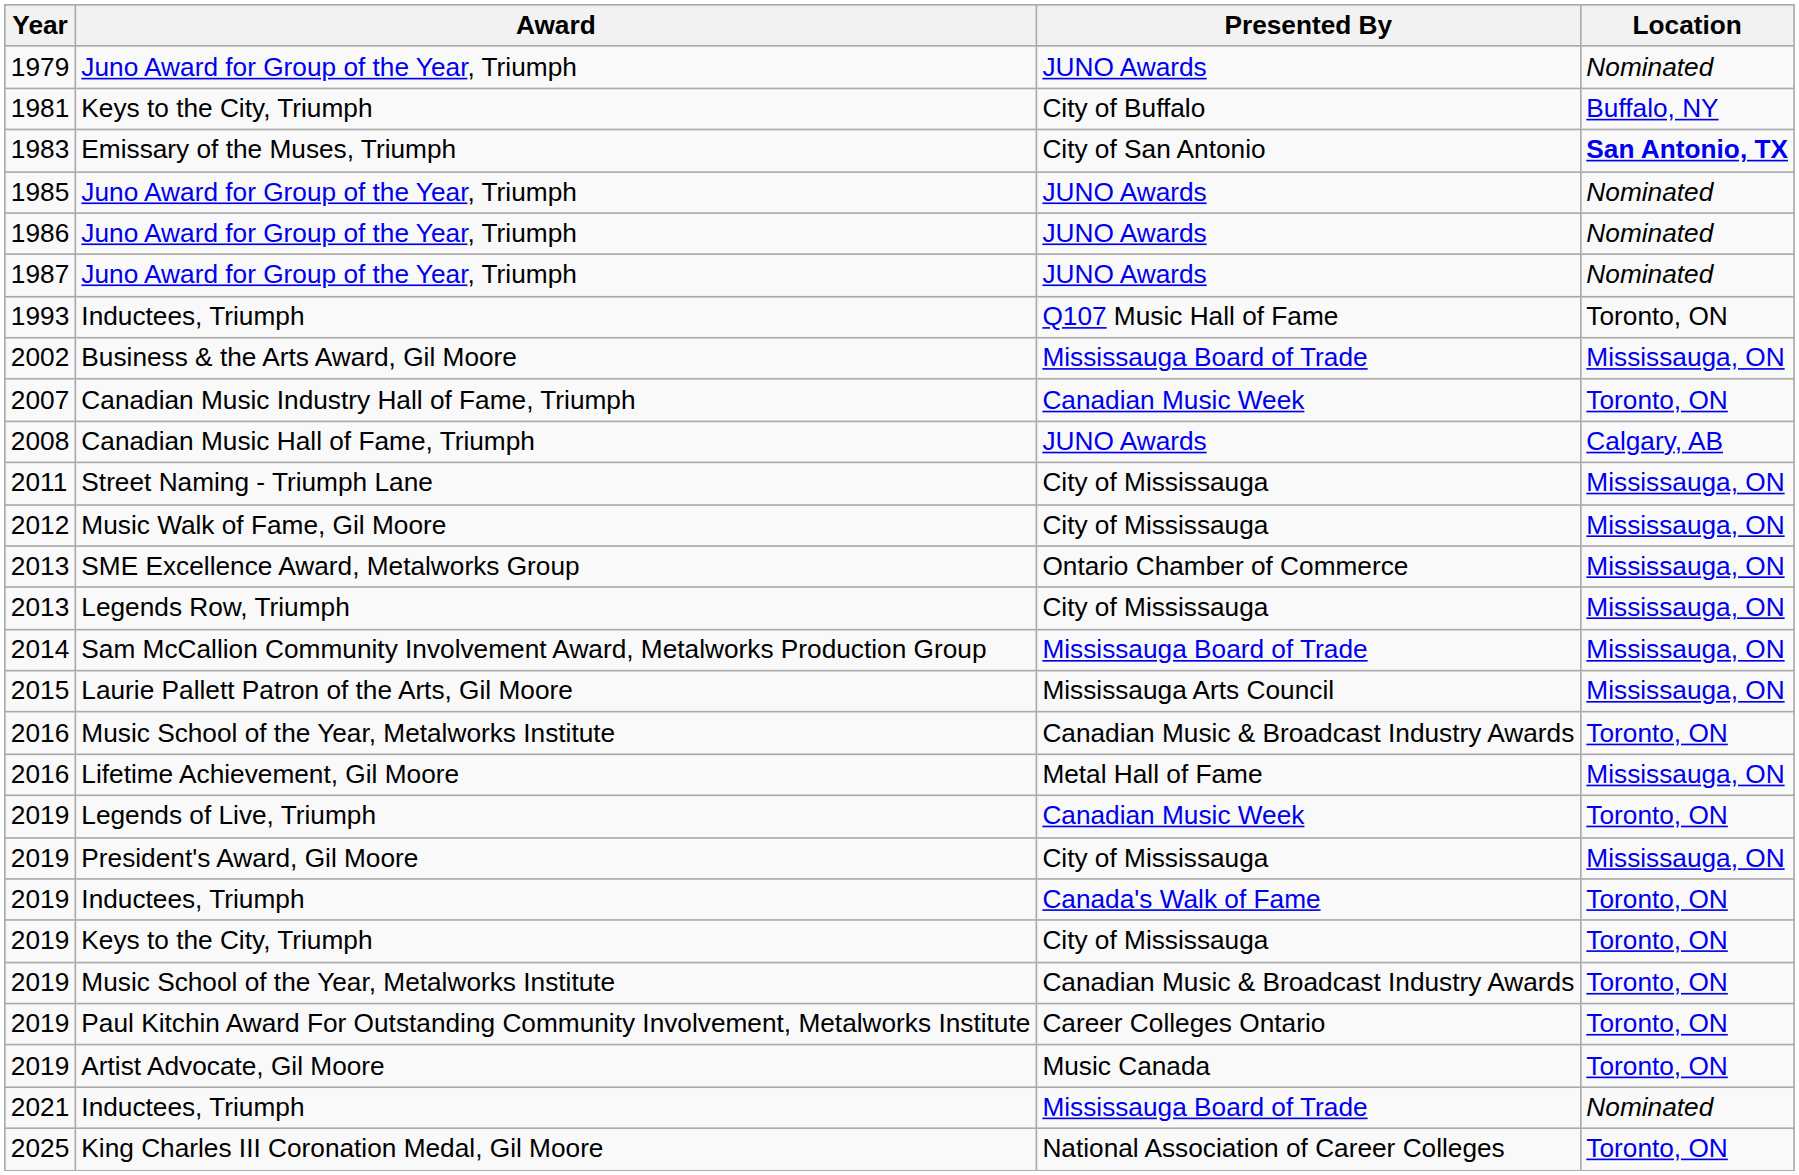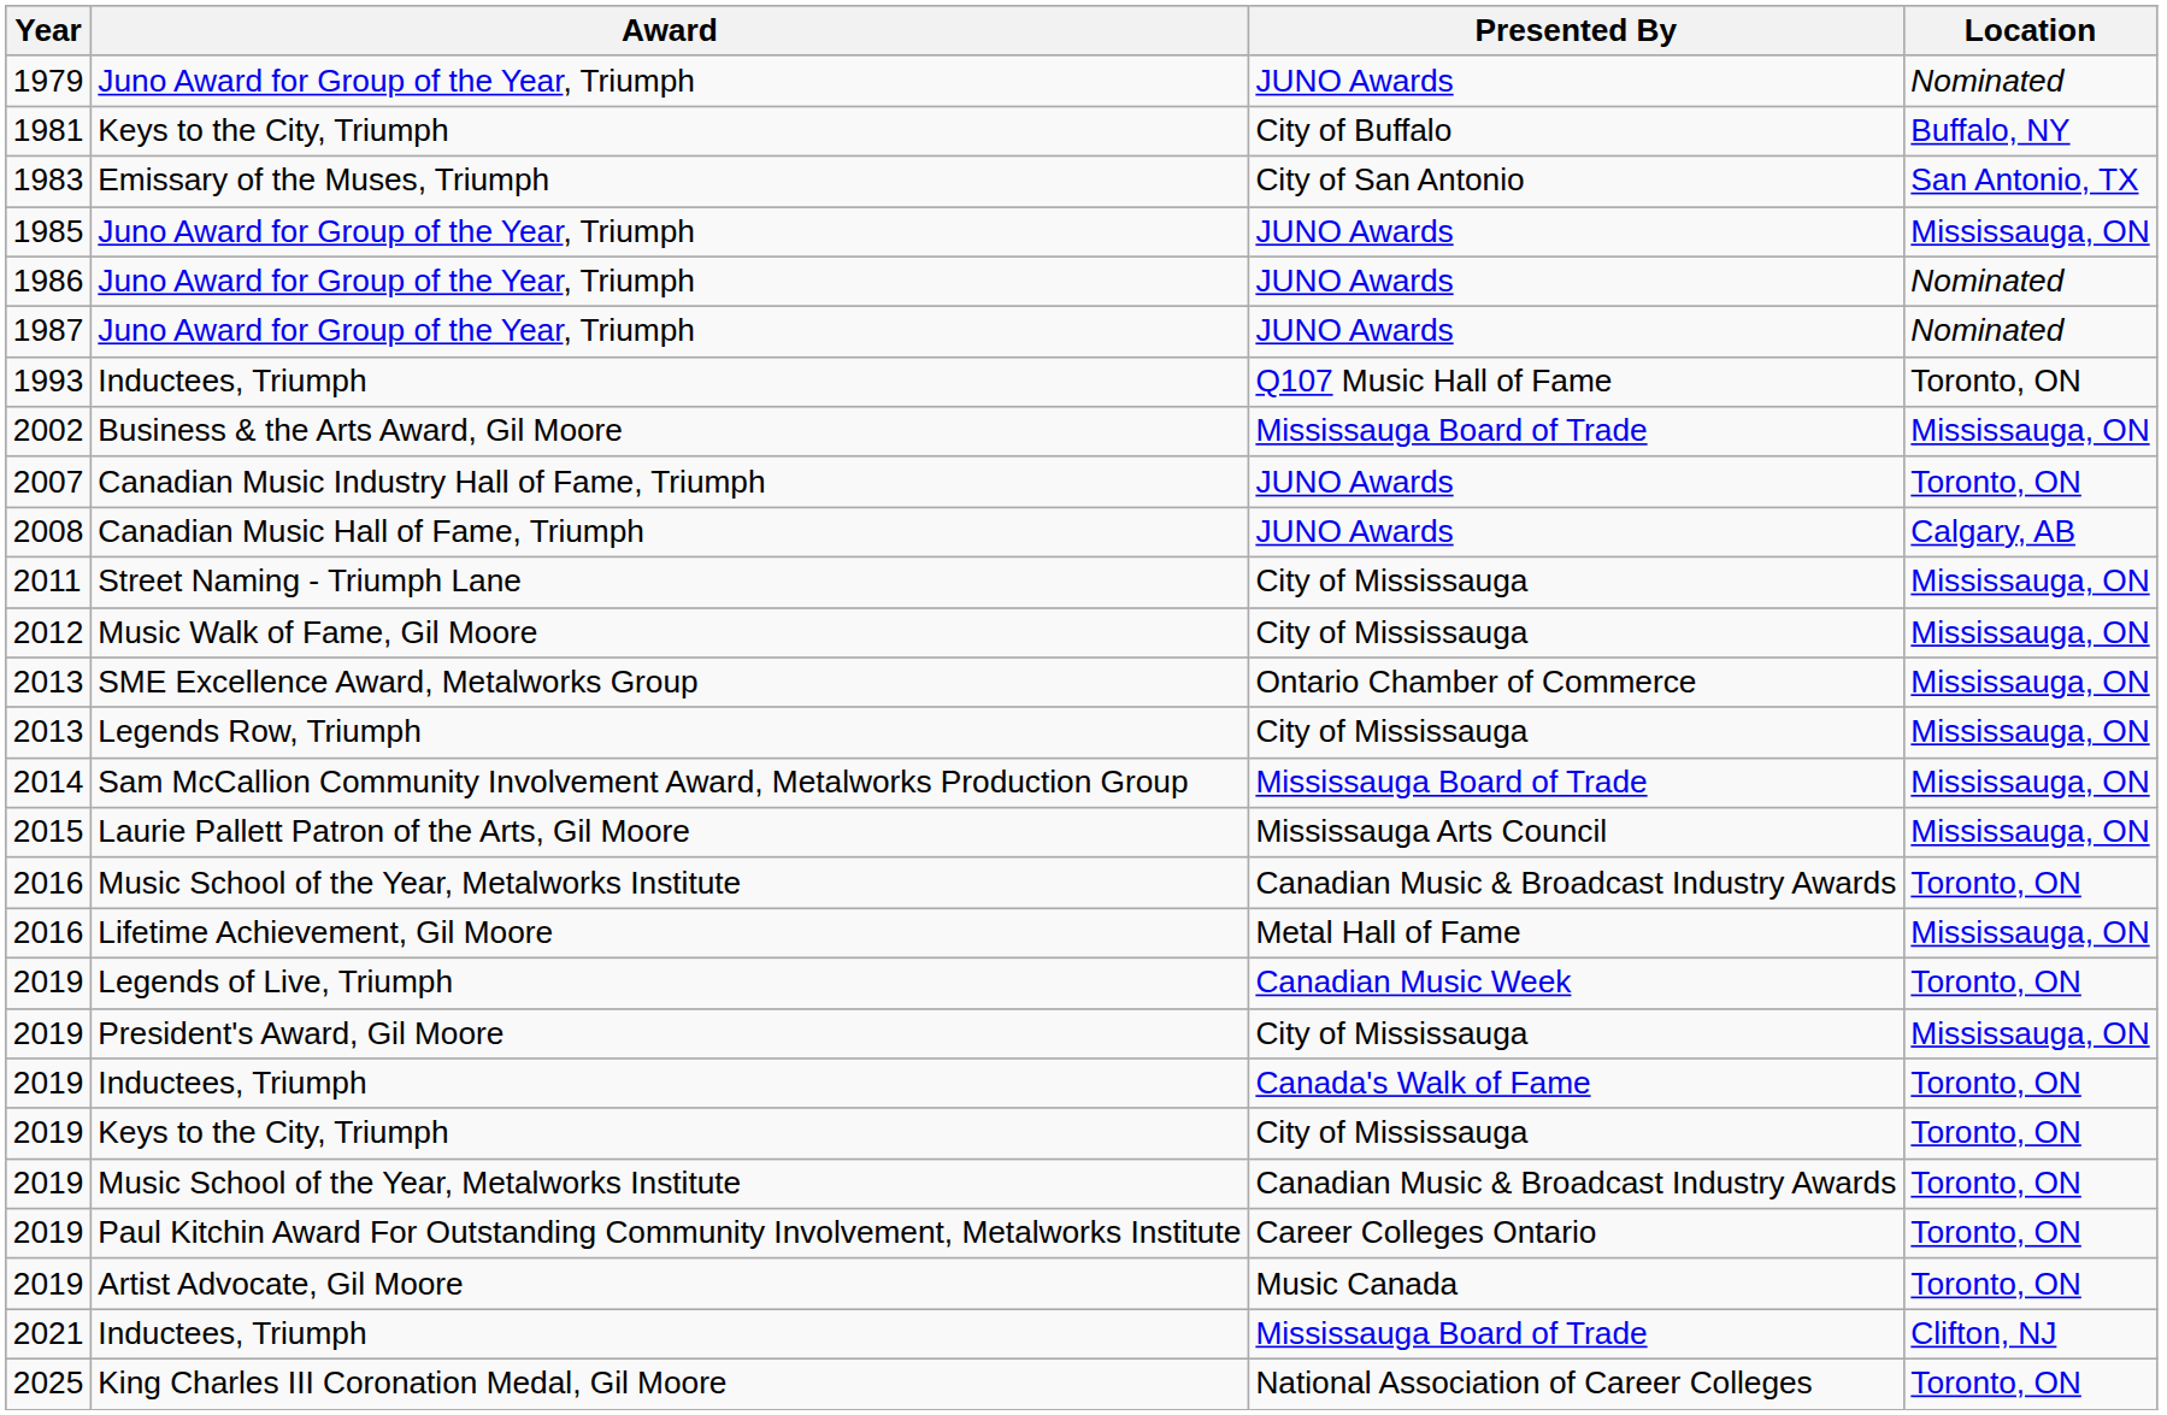Emissary of the Muses, Triumph | Location: bold -> normal
1985 / Juno Award for Group of the Year, Triumph | Location: Nominated -> Mississauga, ON
Canadian Music Industry Hall of Fame, Triumph | Presented By: Canadian Music Week -> JUNO Awards
2021 / Inductees, Triumph | Location: Nominated -> Clifton, NJ
